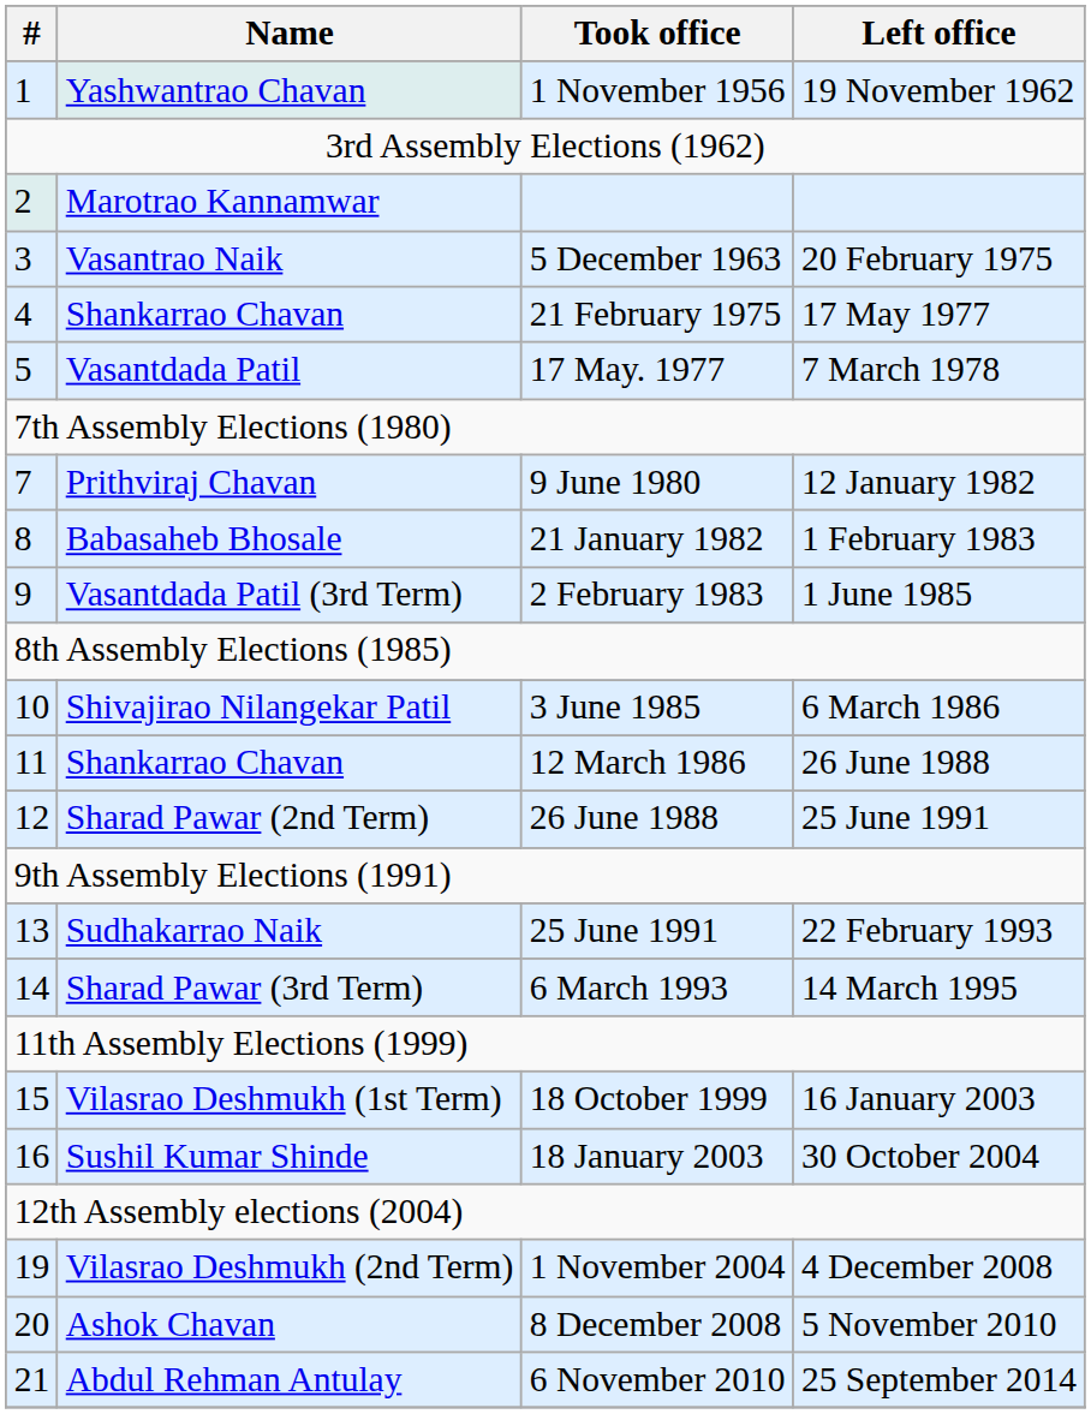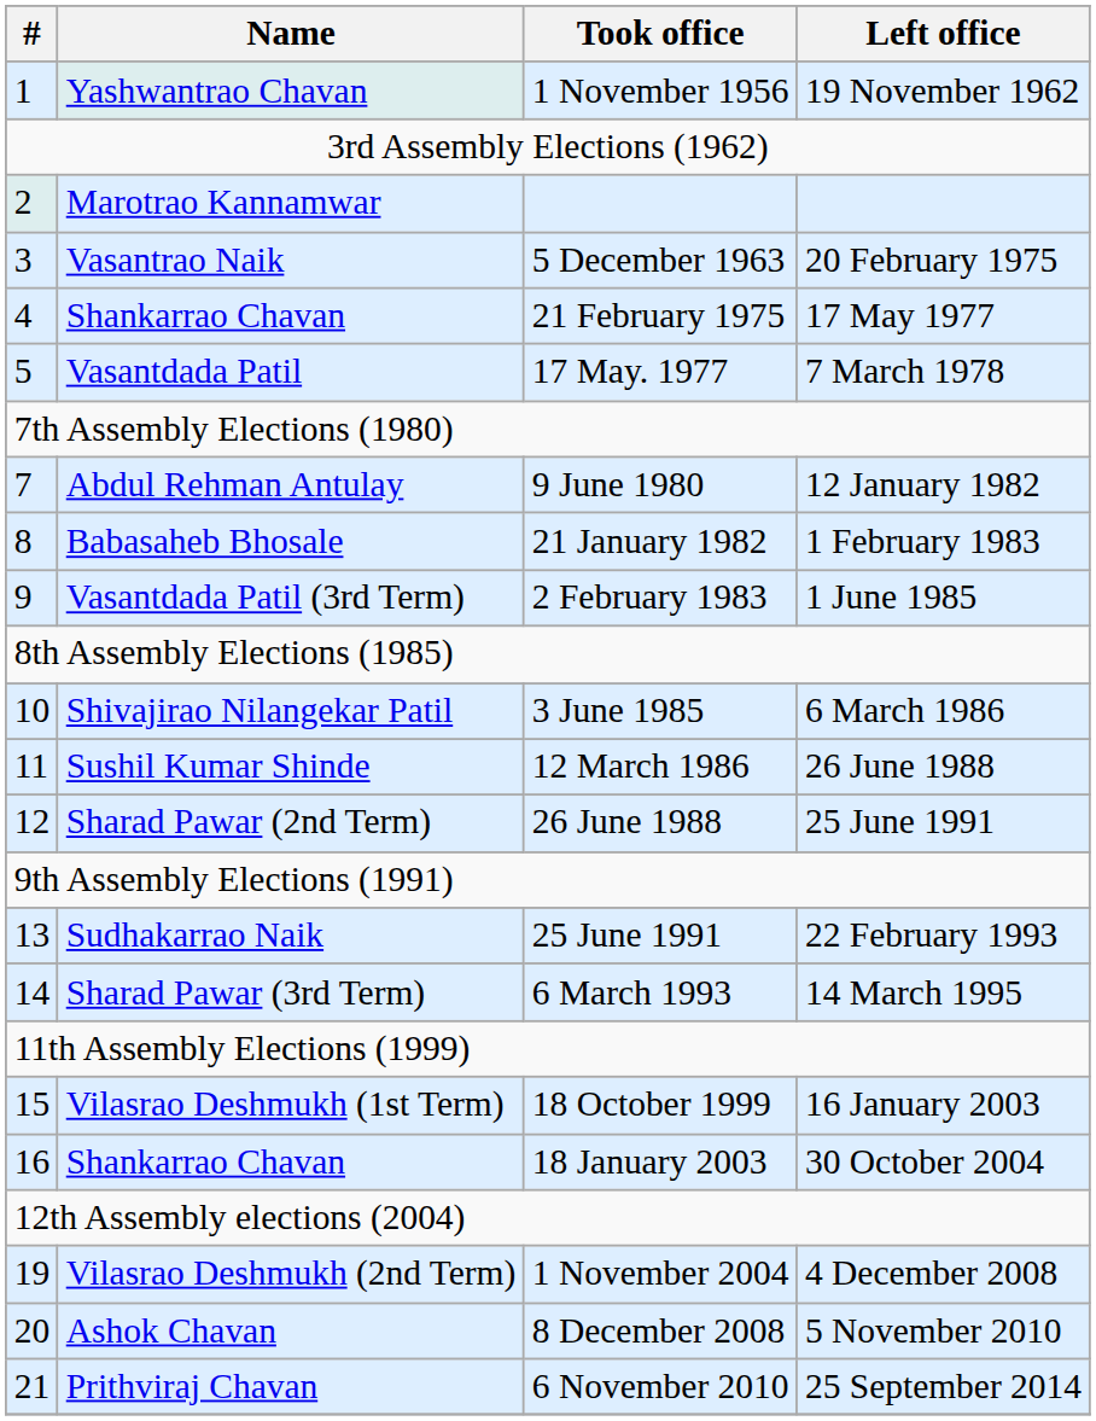9 June 1980 | Name: Prithviraj Chavan -> Abdul Rehman Antulay
12 March 1986 | Name: Shankarrao Chavan -> Sushil Kumar Shinde
18 January 2003 | Name: Sushil Kumar Shinde -> Shankarrao Chavan
6 November 2010 | Name: Abdul Rehman Antulay -> Prithviraj Chavan
